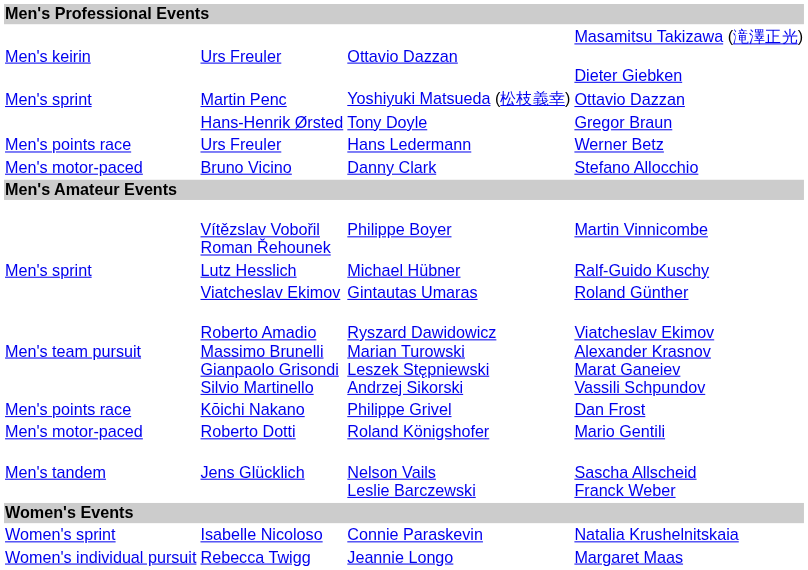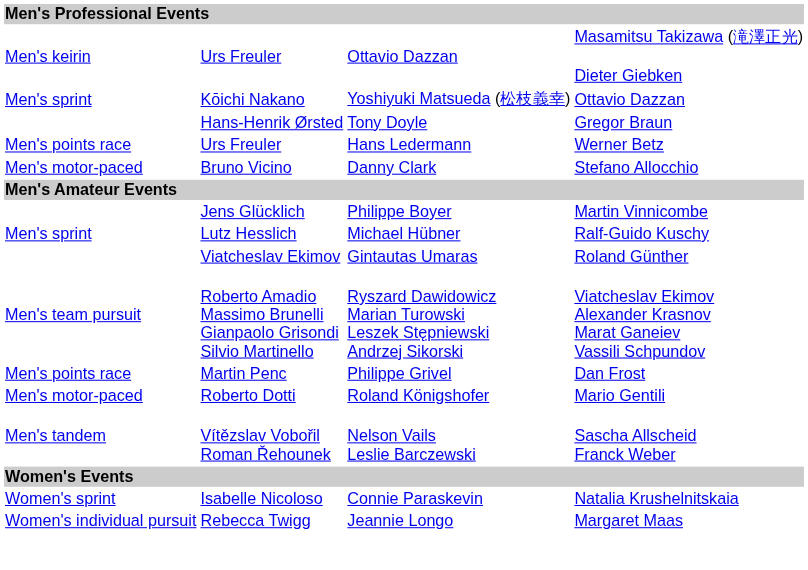Yoshiyuki Matsueda (松枝義幸) | column 2: Martin Penc -> Kōichi Nakano
Philippe Boyer | column 2: Vítězslav Vobořil Roman Řehounek -> Jens Glücklich
Philippe Grivel | column 2: Kōichi Nakano -> Martin Penc
Nelson Vails Leslie Barczewski | column 2: Jens Glücklich -> Vítězslav Vobořil Roman Řehounek
